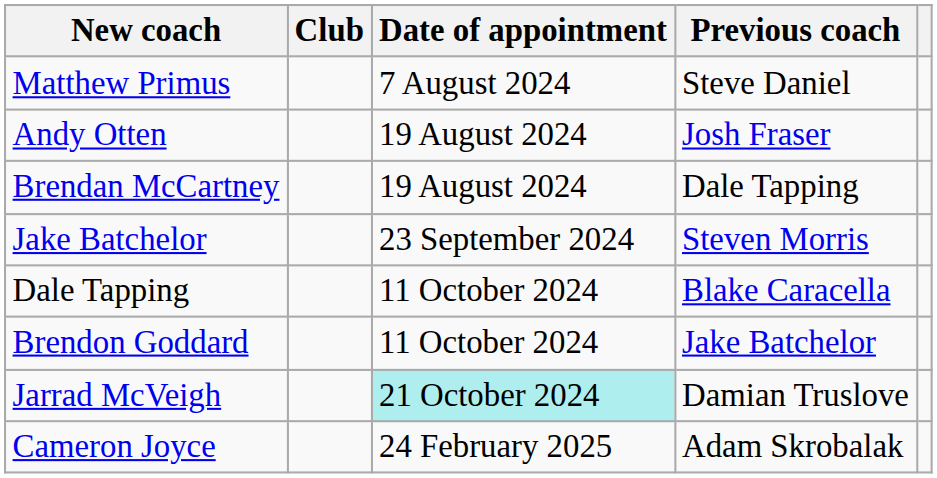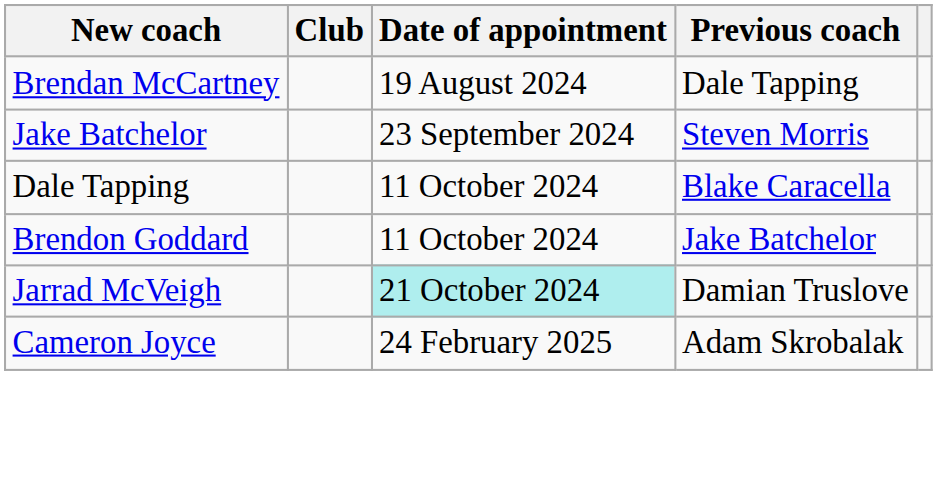- row: Matthew Primus | 7 August 2024 | Steve Daniel
- row: Andy Otten | 19 August 2024 | Josh Fraser
